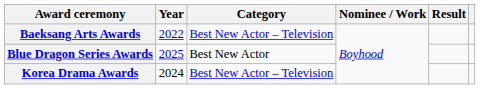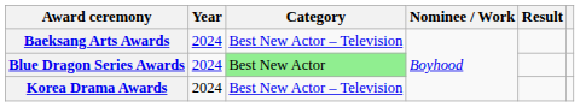Baeksang Arts Awards | Year: 2022 -> 2024
Blue Dragon Series Awards | Year: 2025 -> 2024
Blue Dragon Series Awards | Category: no background -> lightgreen background
